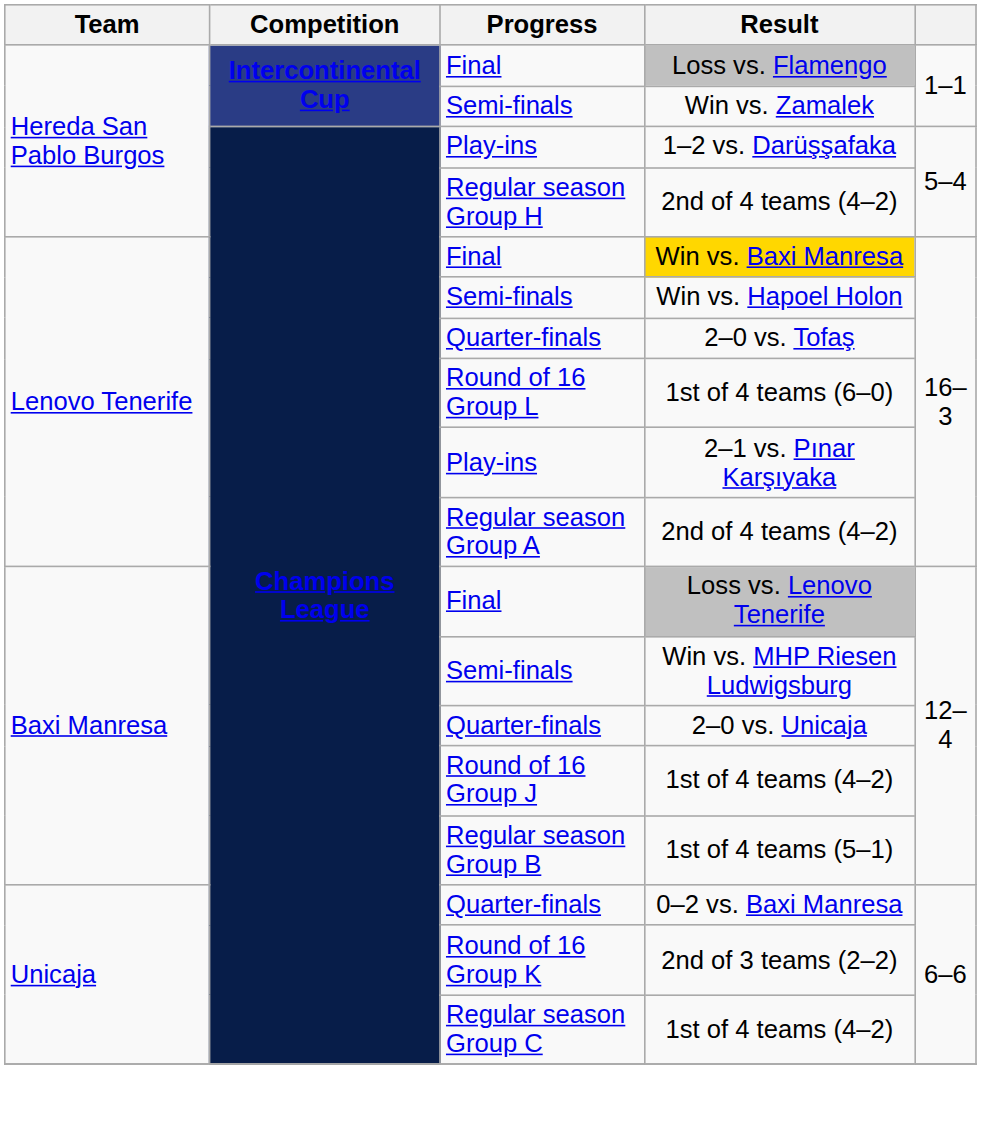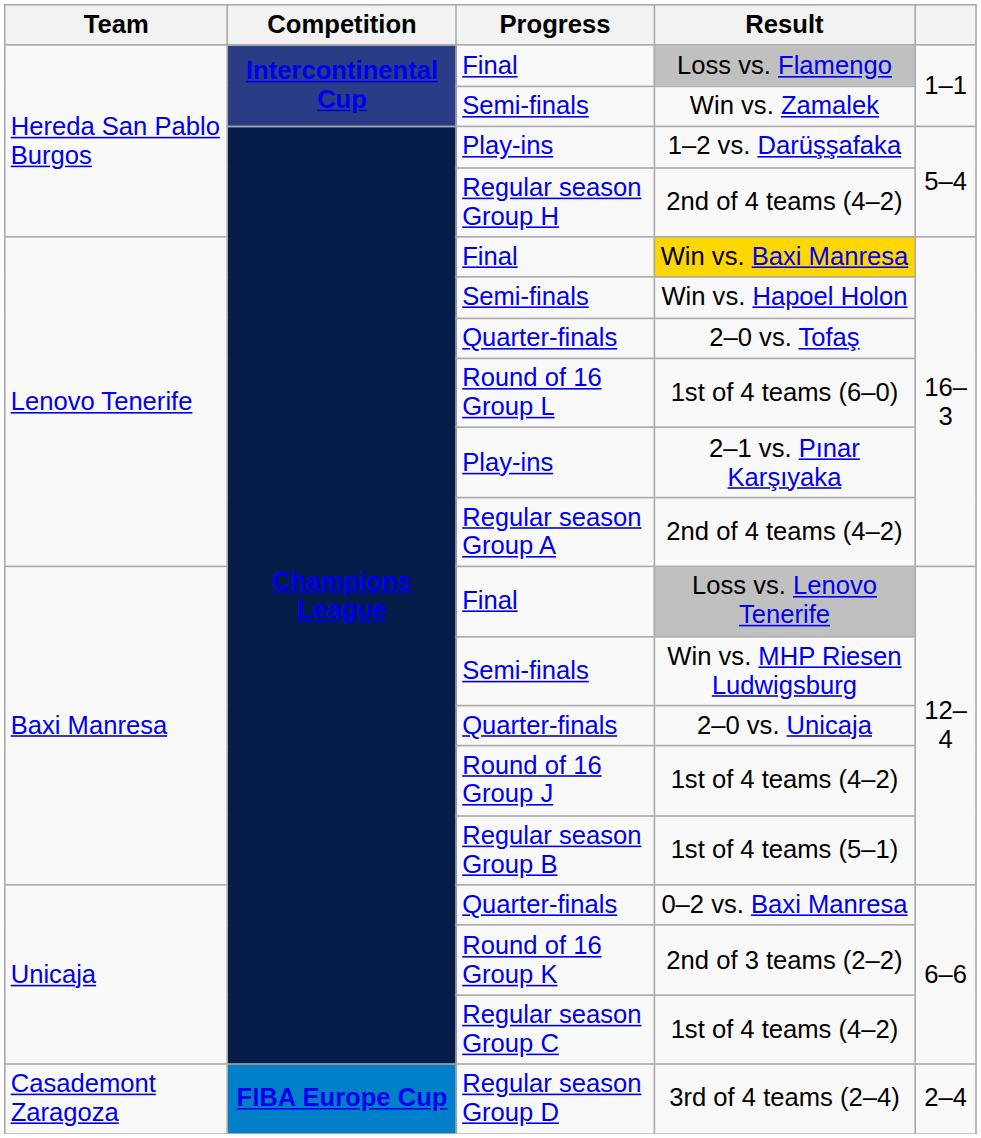+ row: Casademont Zaragoza | FIBA Europe Cup | Regular season Group D | 3rd of 4 teams (2–4) | 2–4
